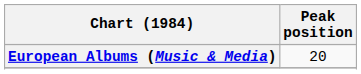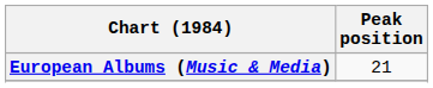European Albums (Music & Media) | Peak position: 20 -> 21
